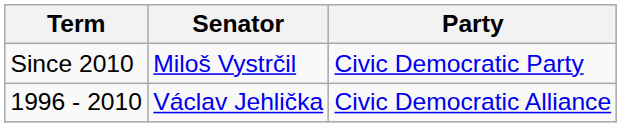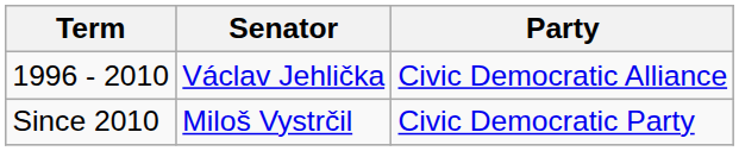rows swapped: 1996 - 2010 <-> Since 2010
